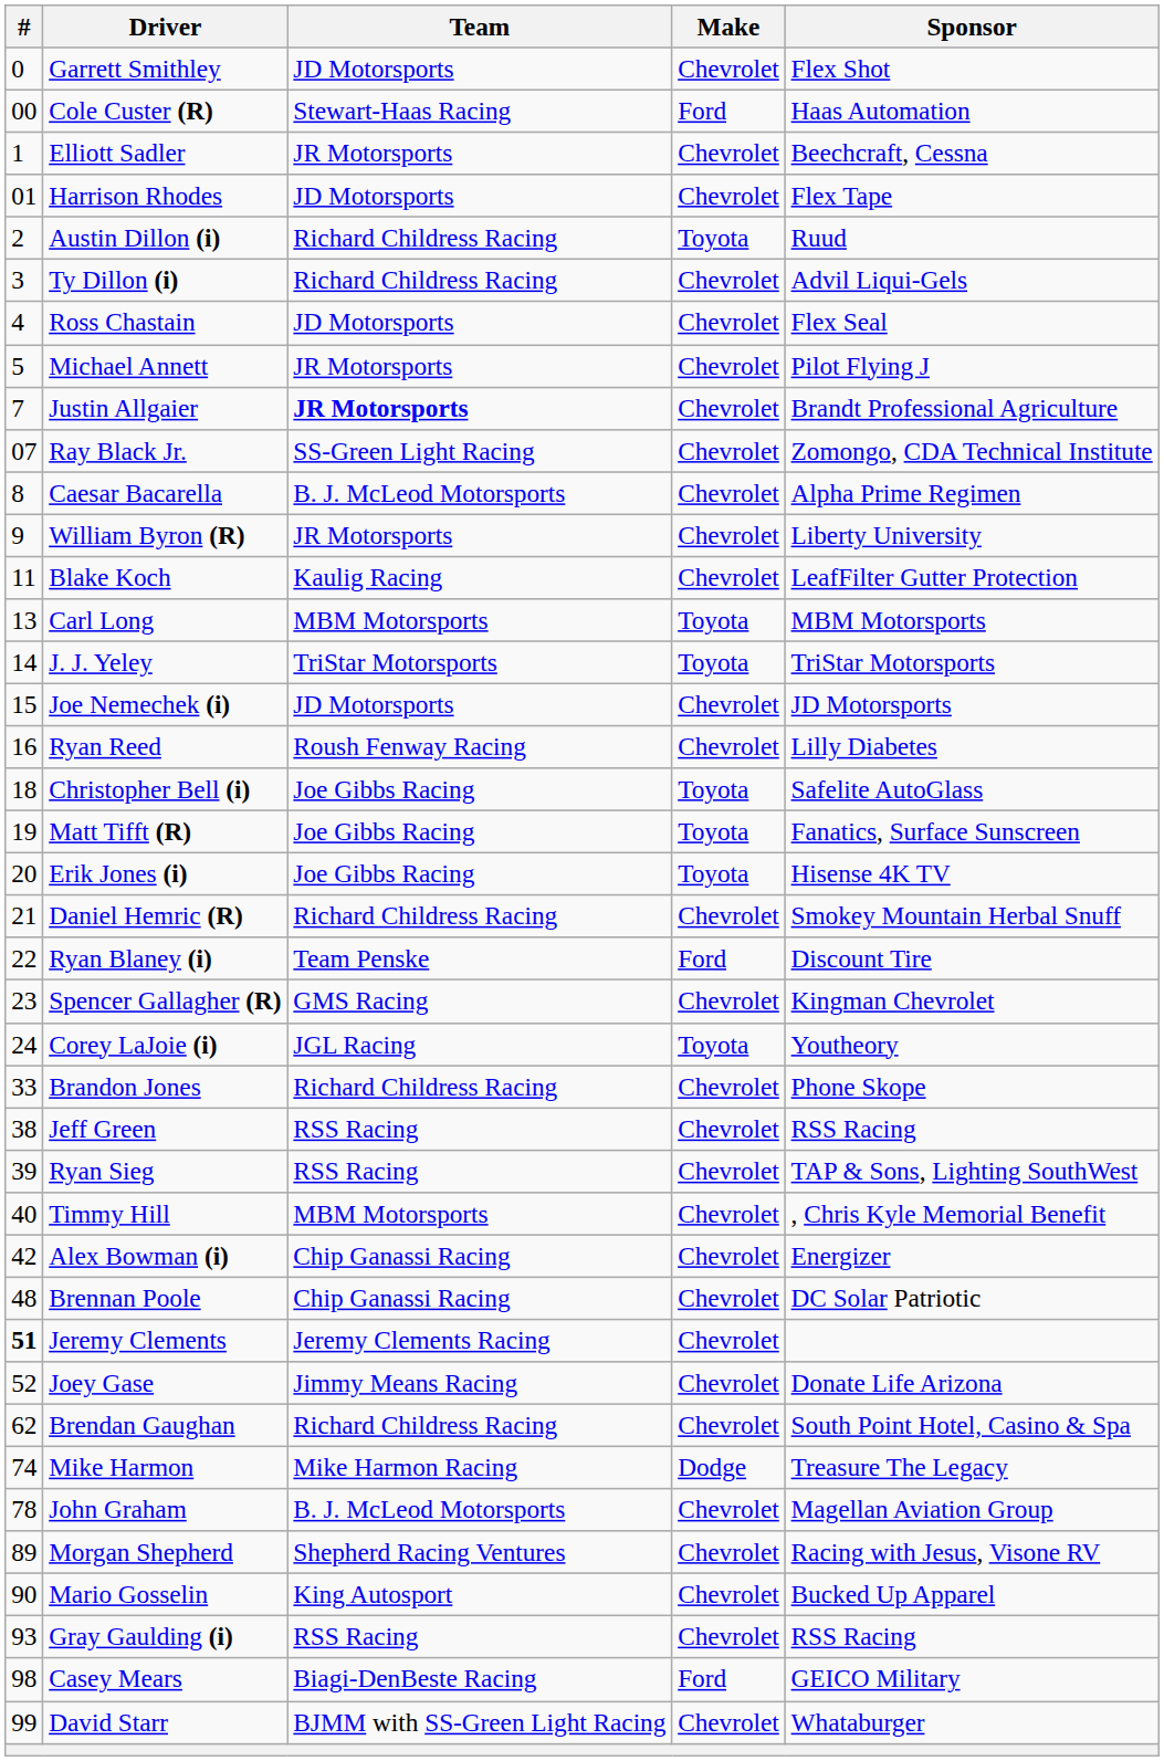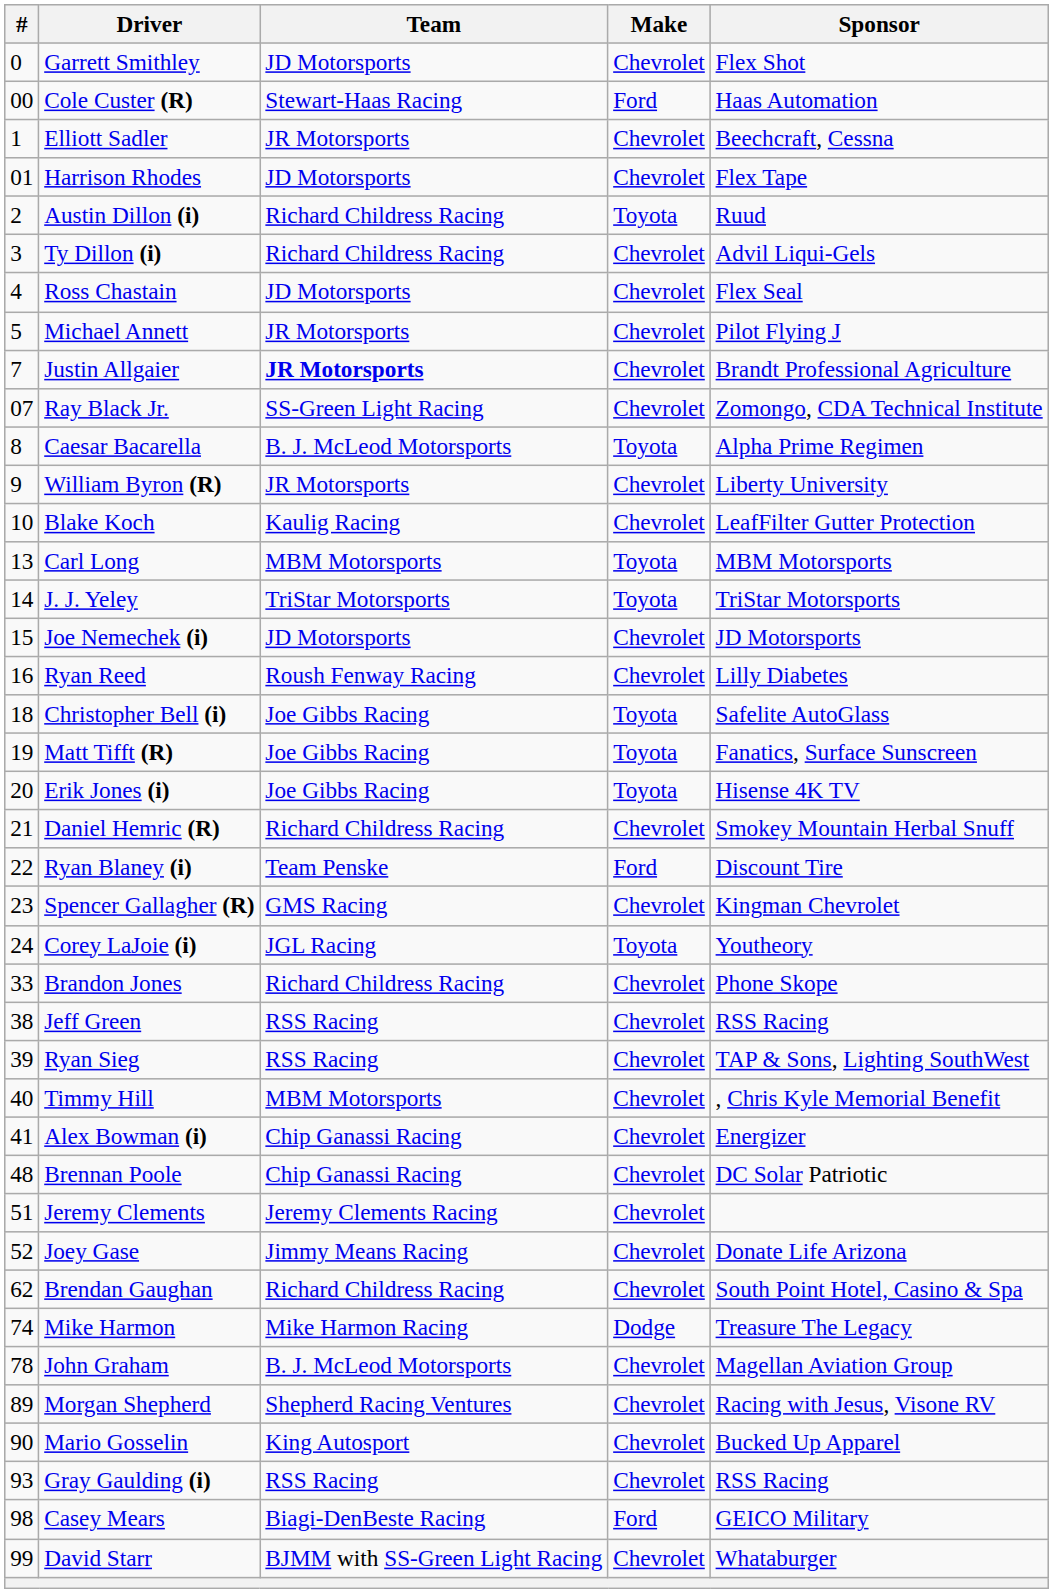Caesar Bacarella | Make: Chevrolet -> Toyota
Blake Koch | #: 11 -> 10
Alex Bowman (i) | #: 42 -> 41
Jeremy Clements | #: bold -> normal
